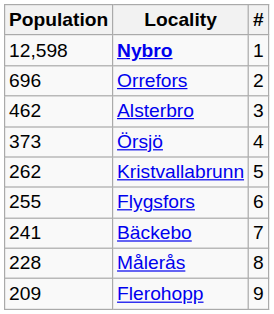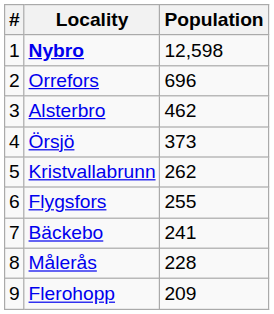columns swapped: # <-> Population
